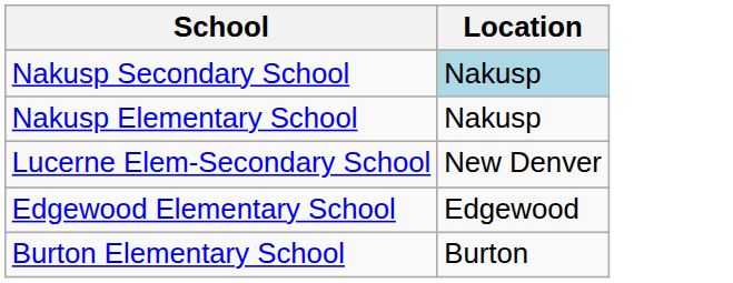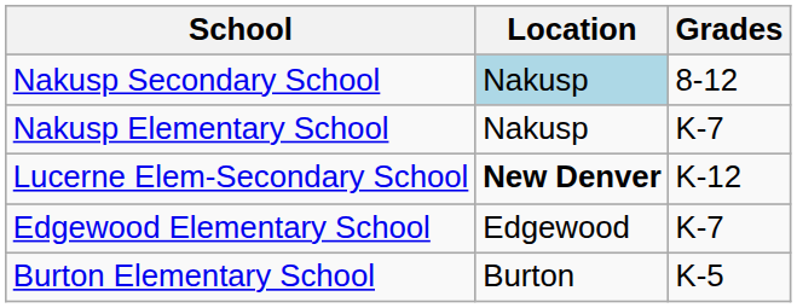+ column: Grades | 8-12 | K-7 | K-12 | K-7 | K-5
Lucerne Elem-Secondary School | Location: normal -> bold
